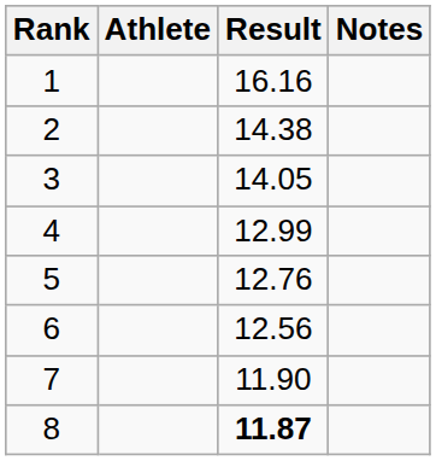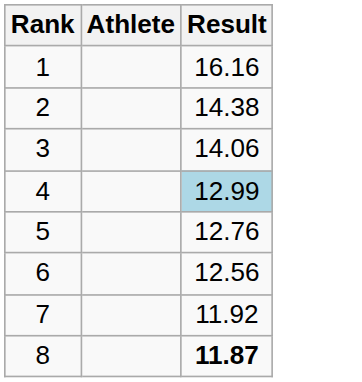- column: Notes
3 | Result: 14.05 -> 14.06
4 | Result: no background -> lightblue background
7 | Result: 11.90 -> 11.92
